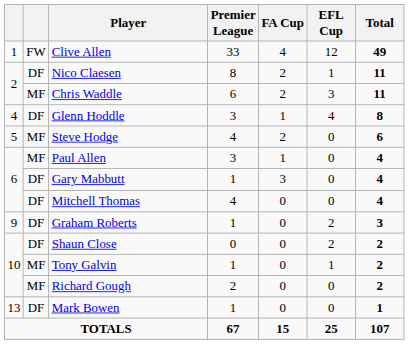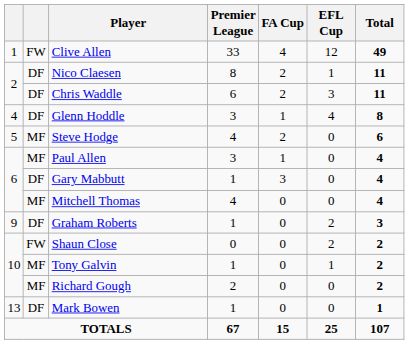Chris Waddle | column 2: MF -> DF
Mitchell Thomas | column 2: DF -> MF
Shaun Close | column 2: DF -> FW
